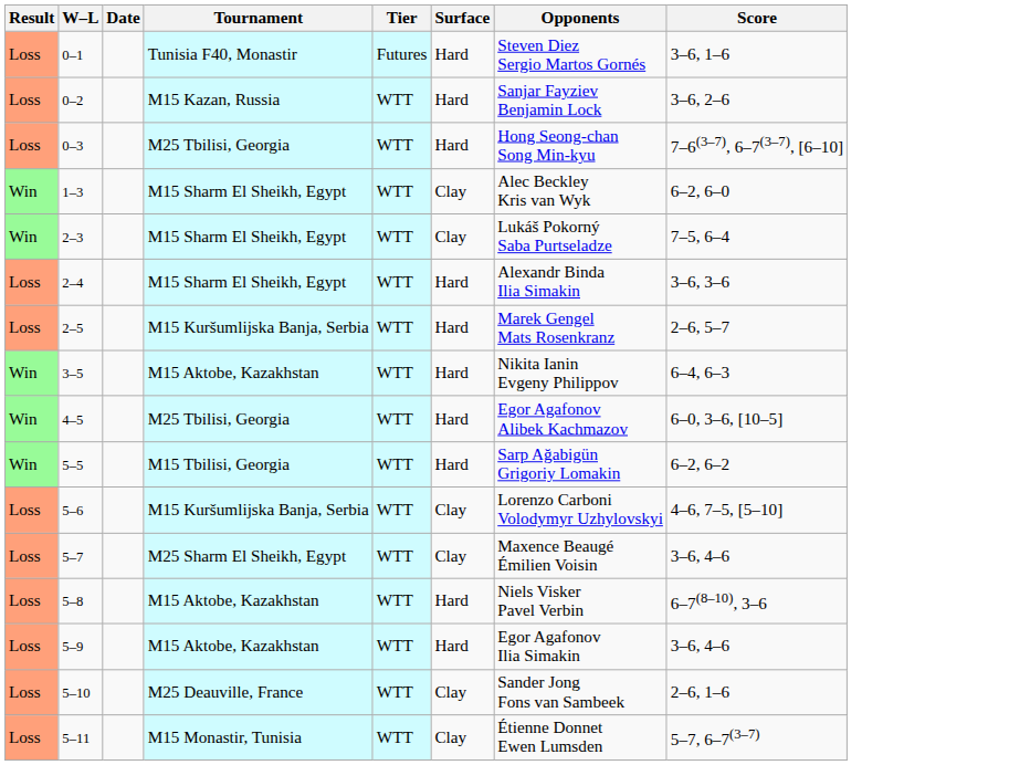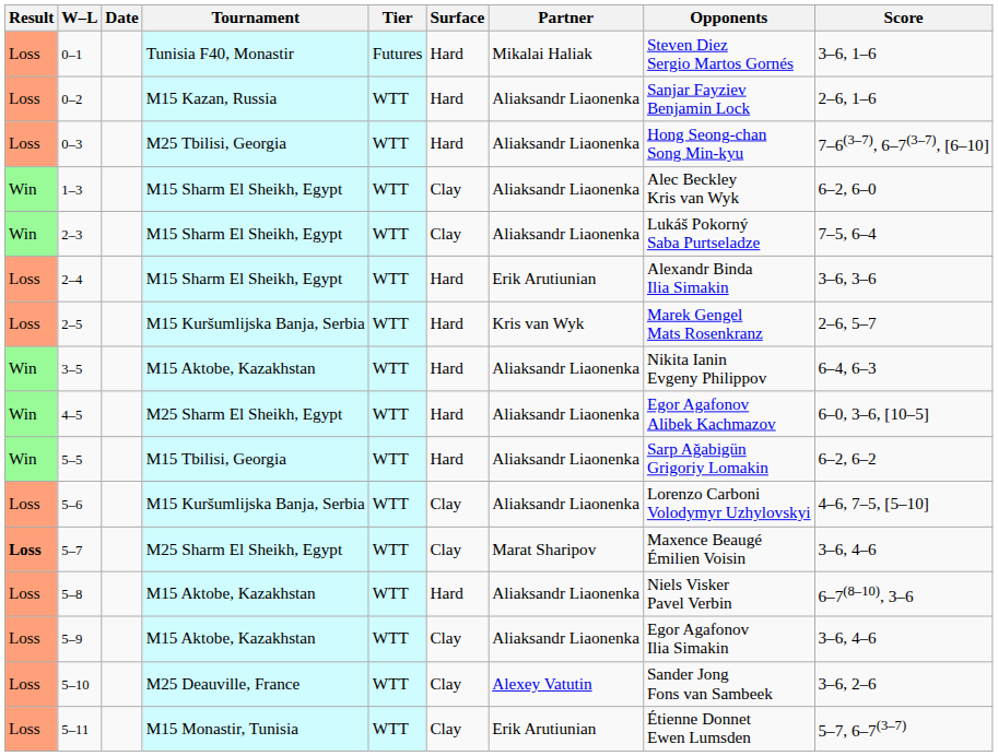+ column: Partner | Mikalai Haliak | Aliaksandr Liaonenka | Aliaksandr Liaonenka | Aliaksandr Liaonenka | Aliaksandr Liaonenka | Erik Arutiunian | Kris van Wyk | Aliaksandr Liaonenka | Aliaksandr Liaonenka | Aliaksandr Liaonenka | Aliaksandr Liaonenka | Marat Sharipov | Aliaksandr Liaonenka | Aliaksandr Liaonenka | Alexey Vatutin | Erik Arutiunian
0–2 | Score: 3–6, 2–6 -> 2–6, 1–6
4–5 | Tournament: M25 Tbilisi, Georgia -> M25 Sharm El Sheikh, Egypt
5–7 | Result: normal -> bold
5–9 | Surface: Hard -> Clay
5–10 | Score: 2–6, 1–6 -> 3–6, 2–6
